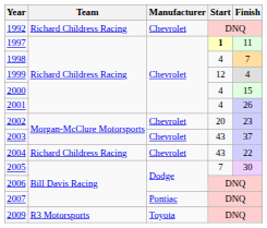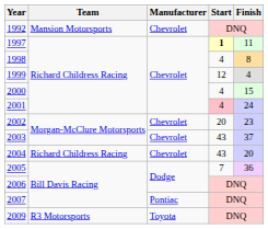1992 | Team: Richard Childress Racing -> Mansion Motorsports
1998 | Finish: 7 -> 8
2001 | Start: no background -> pink background
2001 | Finish: 26 -> 24
2004 | Finish: 22 -> 20
2005 | Finish: 30 -> 36
